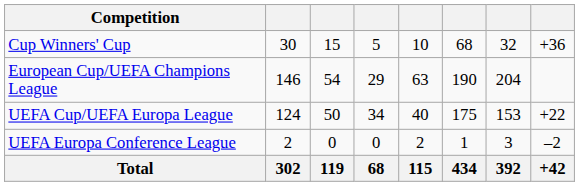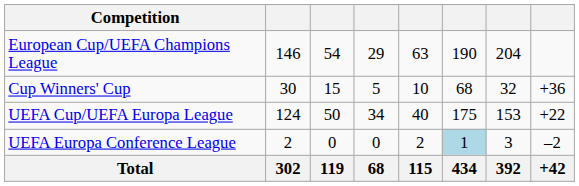rows swapped: European Cup/UEFA Champions League <-> Cup Winners' Cup
UEFA Europa Conference League | column 6: no background -> lightblue background
